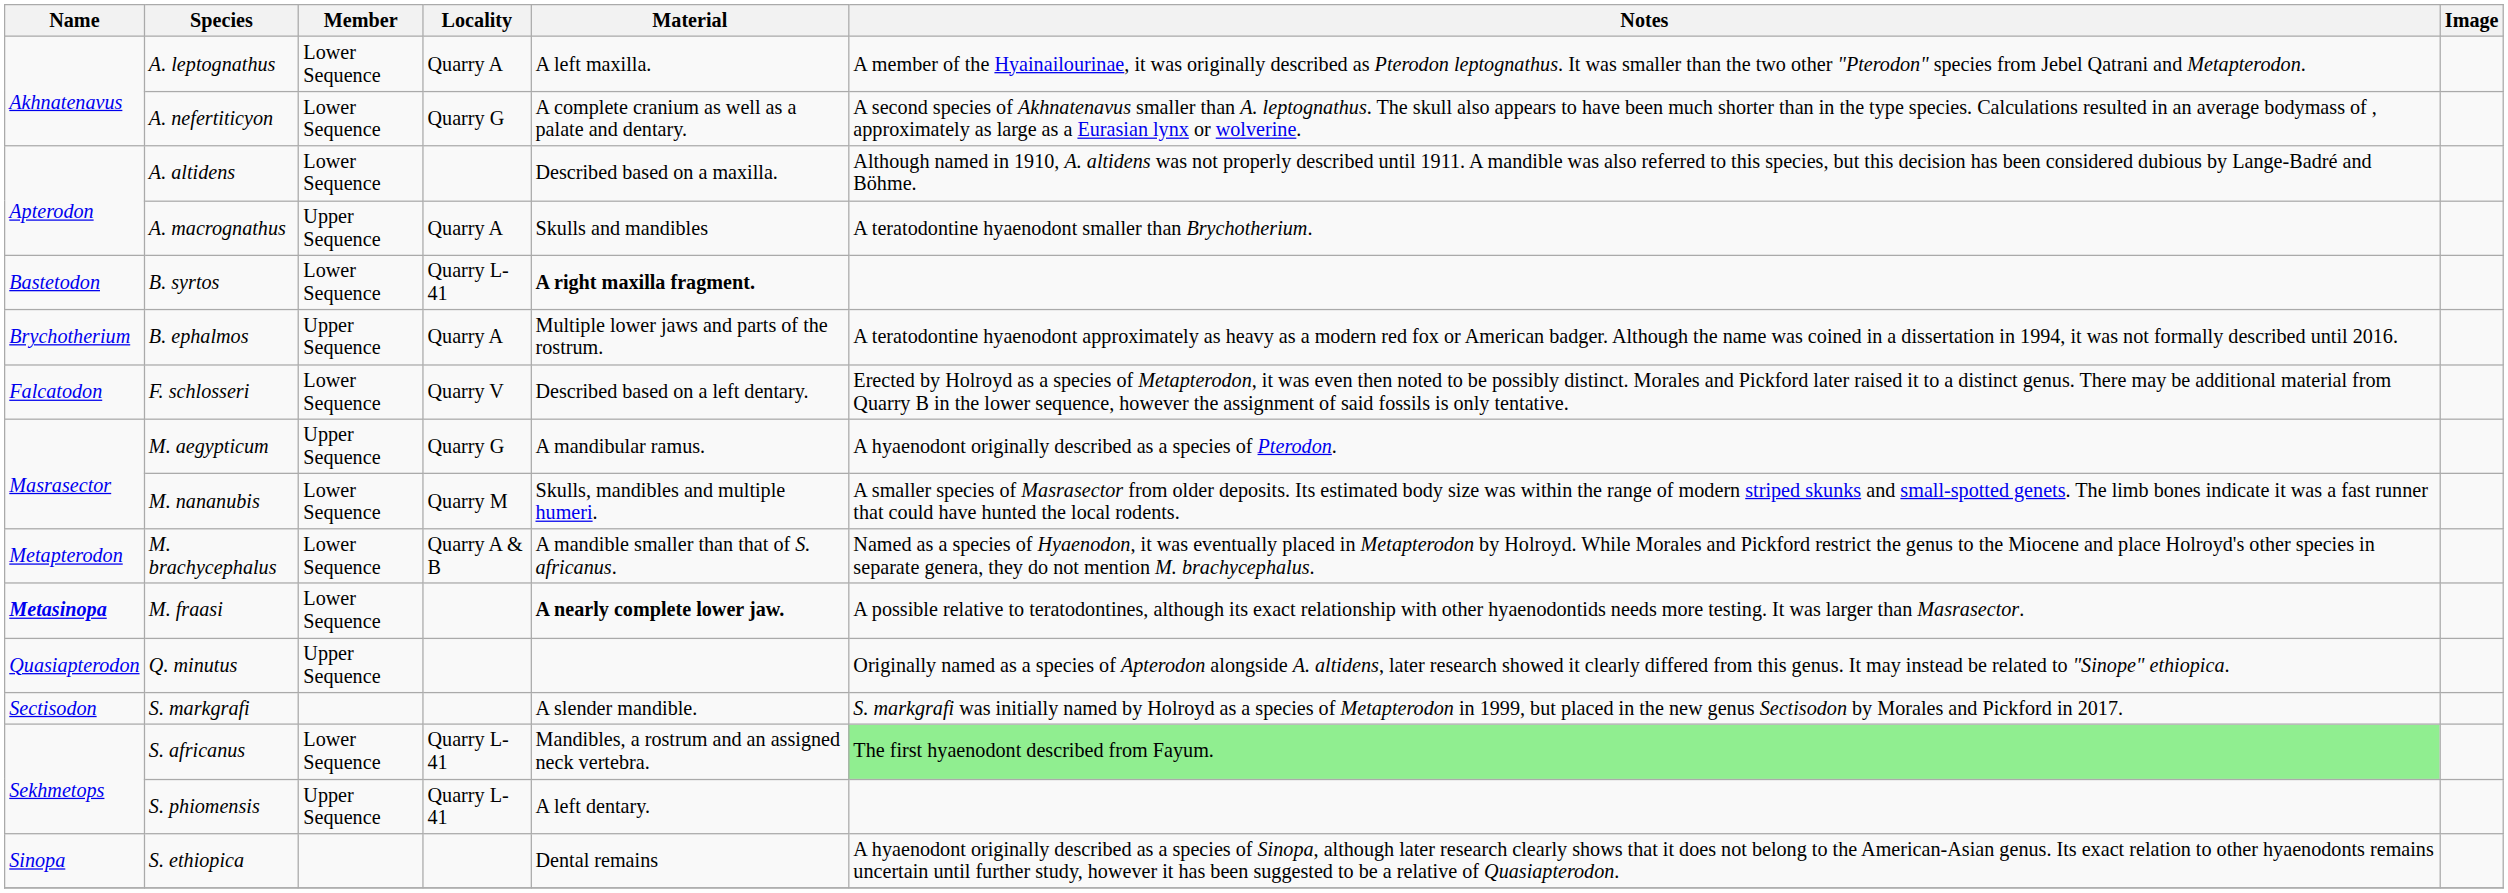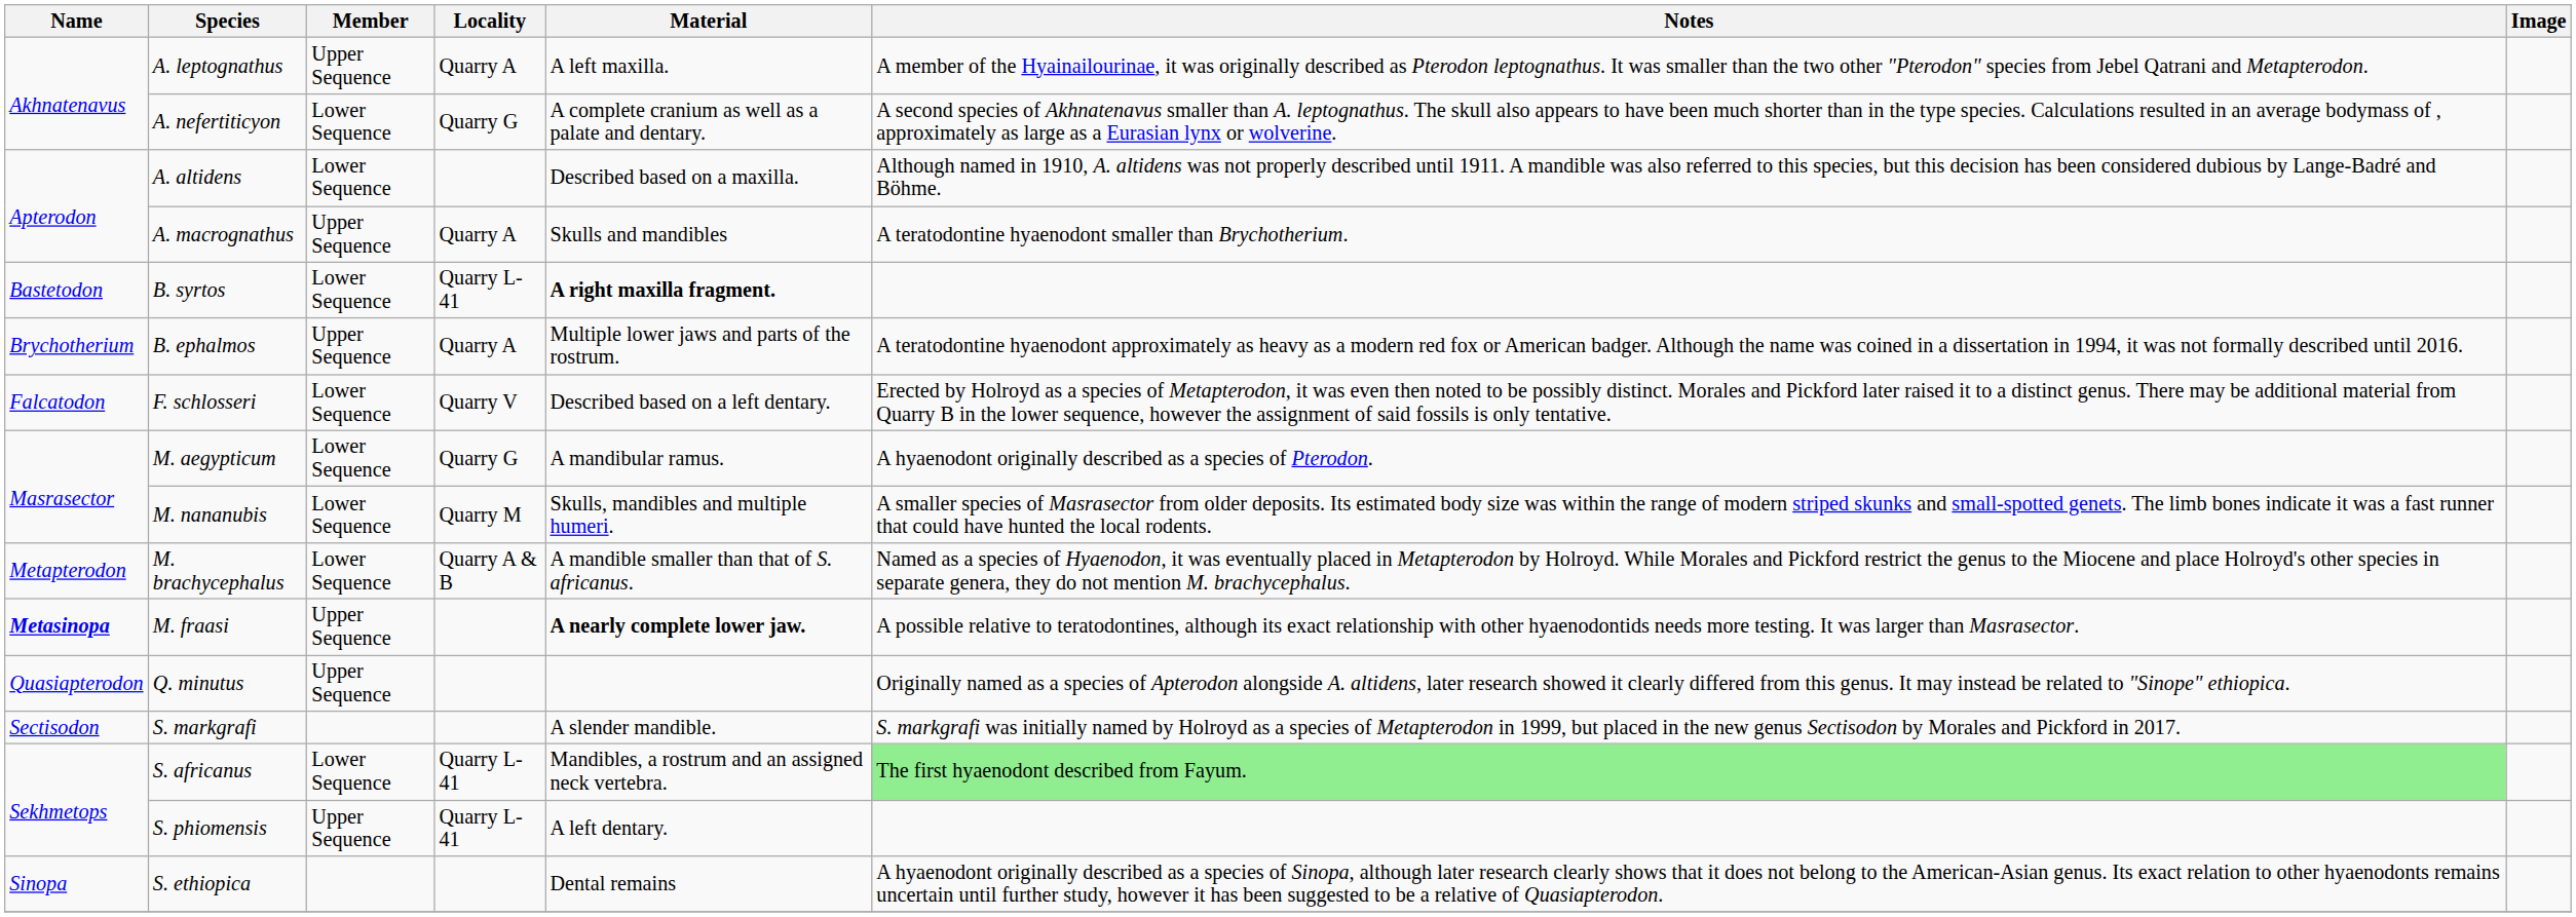A. leptognathus | Member: Lower Sequence -> Upper Sequence
M. aegypticum | Member: Upper Sequence -> Lower Sequence
M. fraasi | Member: Lower Sequence -> Upper Sequence
